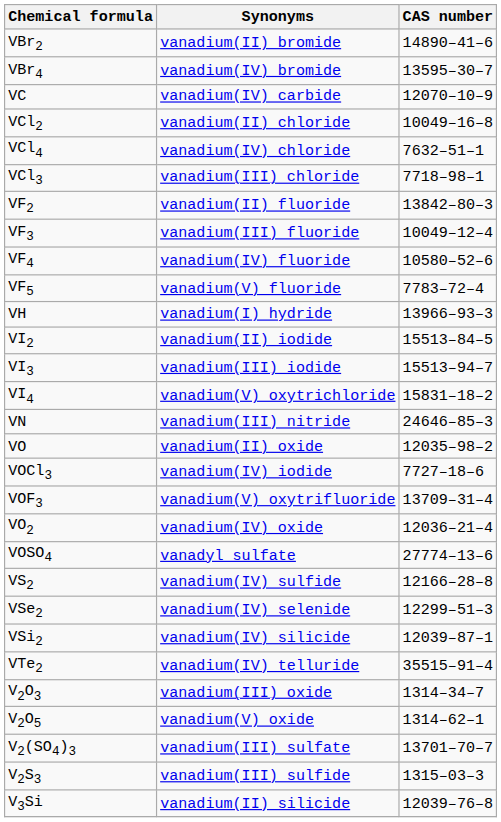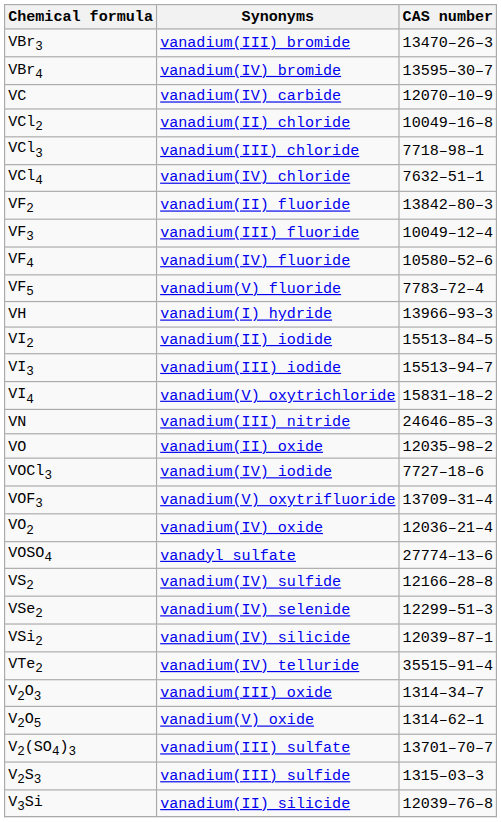- row: VBr2 | vanadium(II) bromide | 14890–41–6
+ row: VBr3 | vanadium(III) bromide | 13470–26–3
rows swapped: VCl3 <-> VCl4
